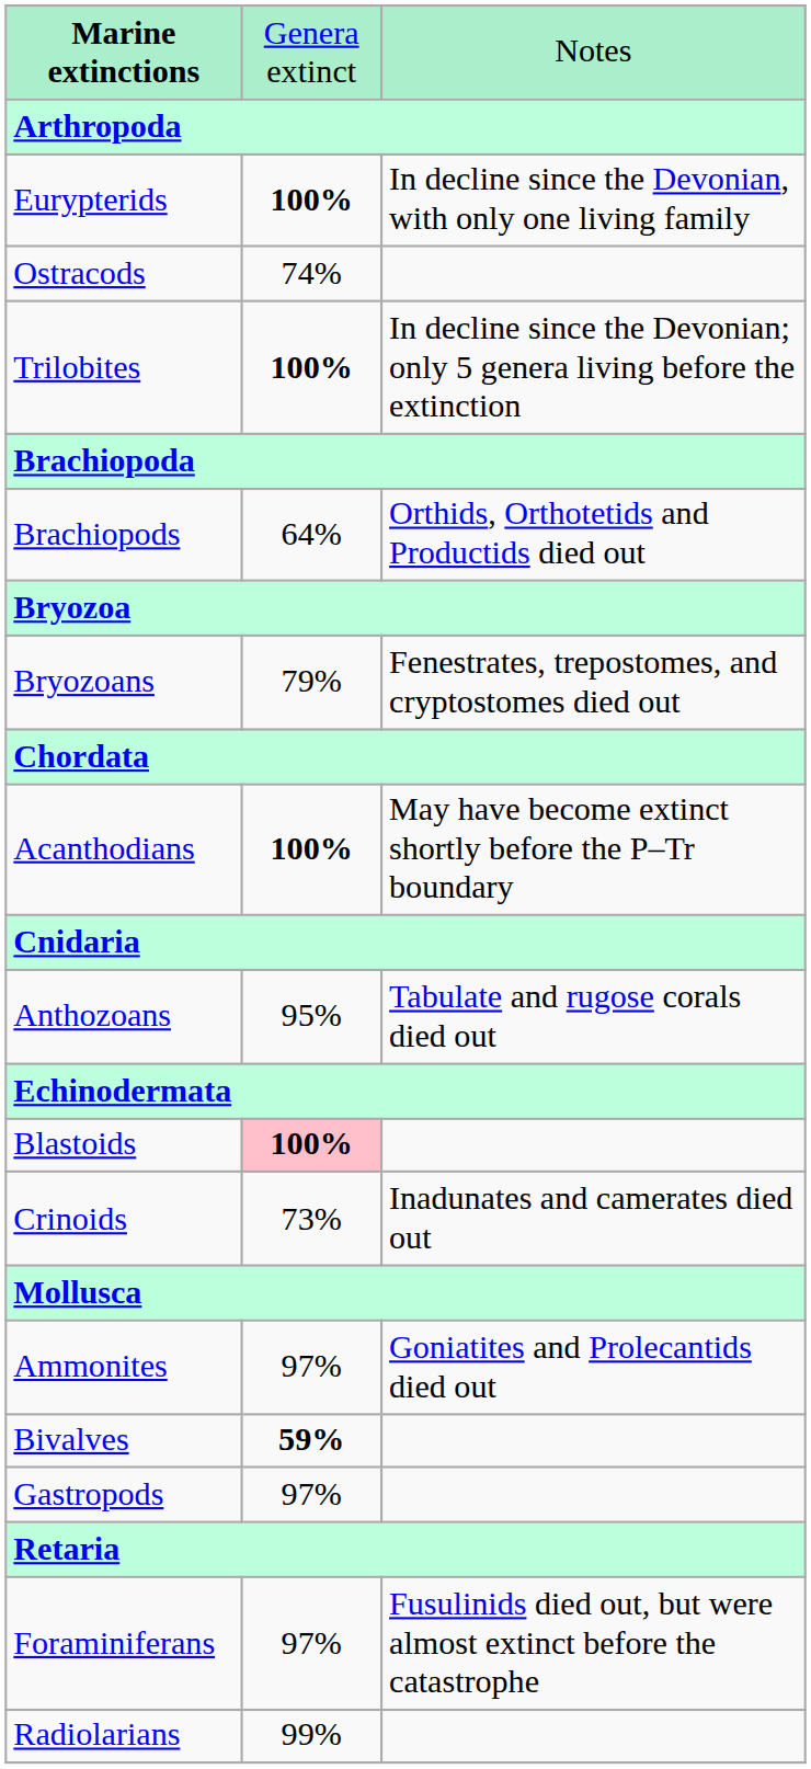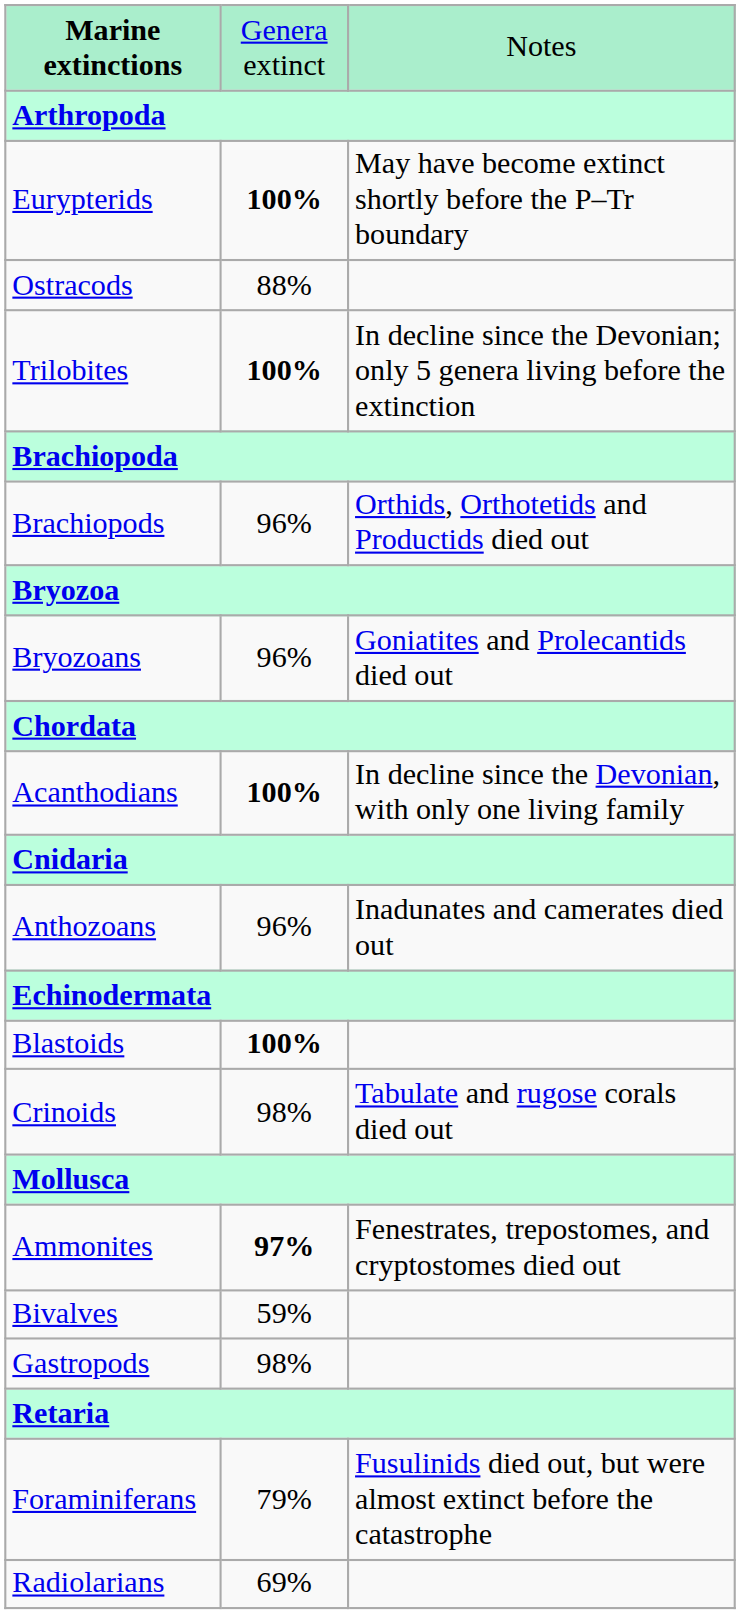Eurypterids | column 3: In decline since the Devonian, with only one living family -> May have become extinct shortly before the P–Tr boundary
Ostracods | column 2: 74% -> 88%
Brachiopods | column 2: 64% -> 96%
Bryozoans | column 2: 79% -> 96%
Bryozoans | column 3: Fenestrates, trepostomes, and cryptostomes died out -> Goniatites and Prolecantids died out
Acanthodians | column 3: May have become extinct shortly before the P–Tr boundary -> In decline since the Devonian, with only one living family
Anthozoans | column 2: 95% -> 96%
Anthozoans | column 3: Tabulate and rugose corals died out -> Inadunates and camerates died out
Blastoids | column 2: pink background -> no background
Crinoids | column 2: 73% -> 98%
Crinoids | column 3: Inadunates and camerates died out -> Tabulate and rugose corals died out
Ammonites | column 2: normal -> bold
Ammonites | column 3: Goniatites and Prolecantids died out -> Fenestrates, trepostomes, and cryptostomes died out
Bivalves | column 2: bold -> normal
Gastropods | column 2: 97% -> 98%
Foraminiferans | column 2: 97% -> 79%
Radiolarians | column 2: 99% -> 69%
